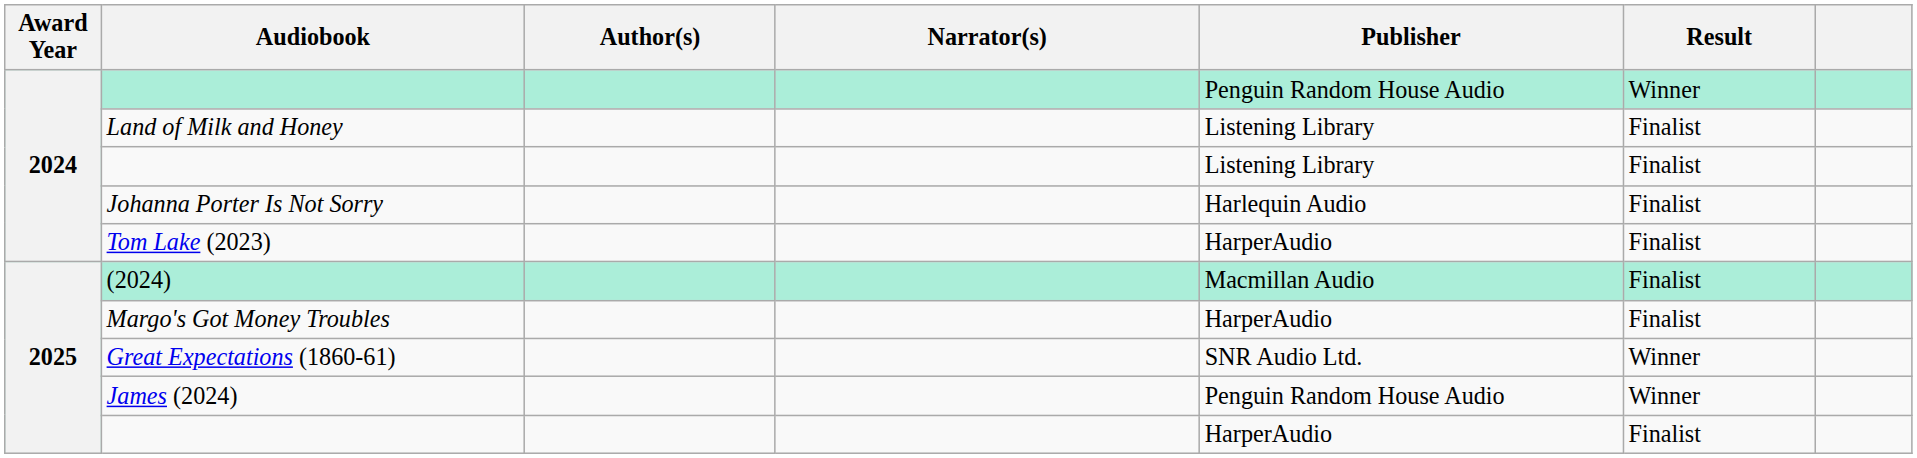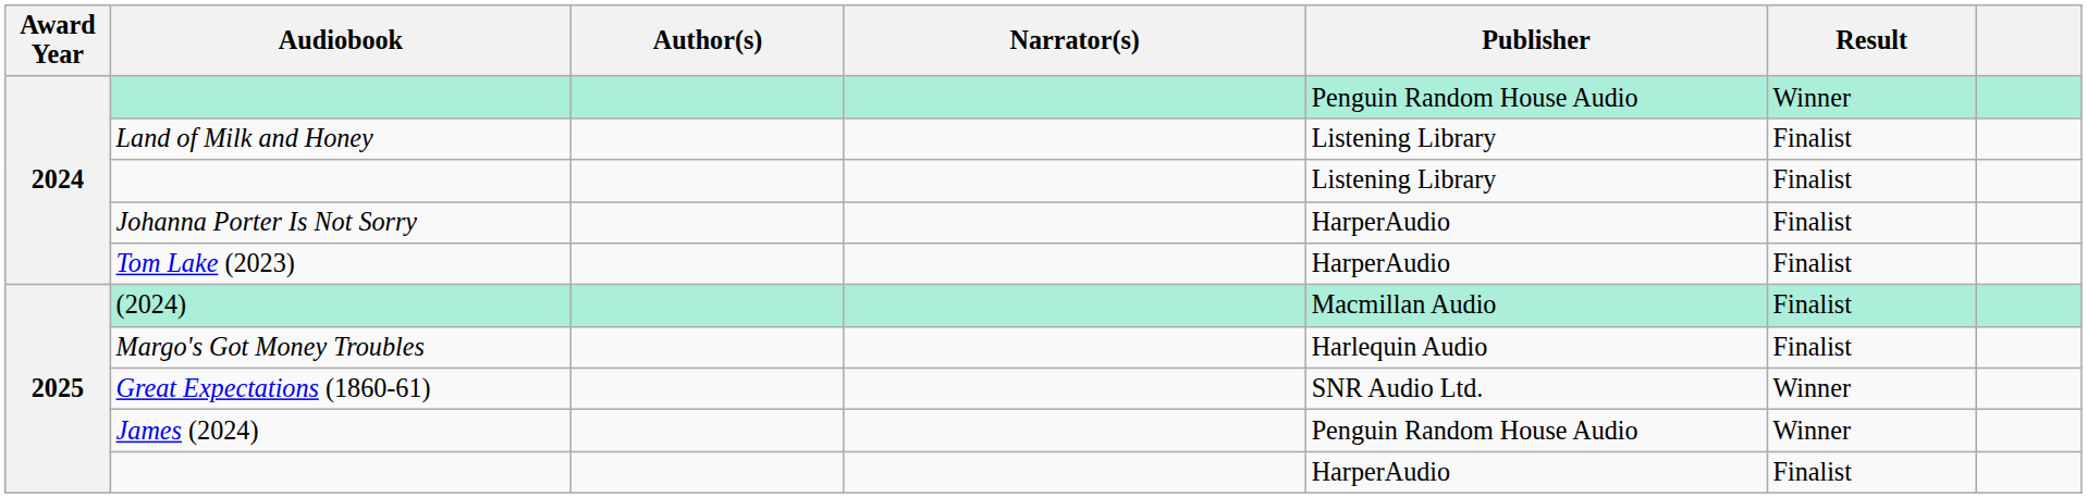Johanna Porter Is Not Sorry | Publisher: Harlequin Audio -> HarperAudio
Margo's Got Money Troubles | Publisher: HarperAudio -> Harlequin Audio
